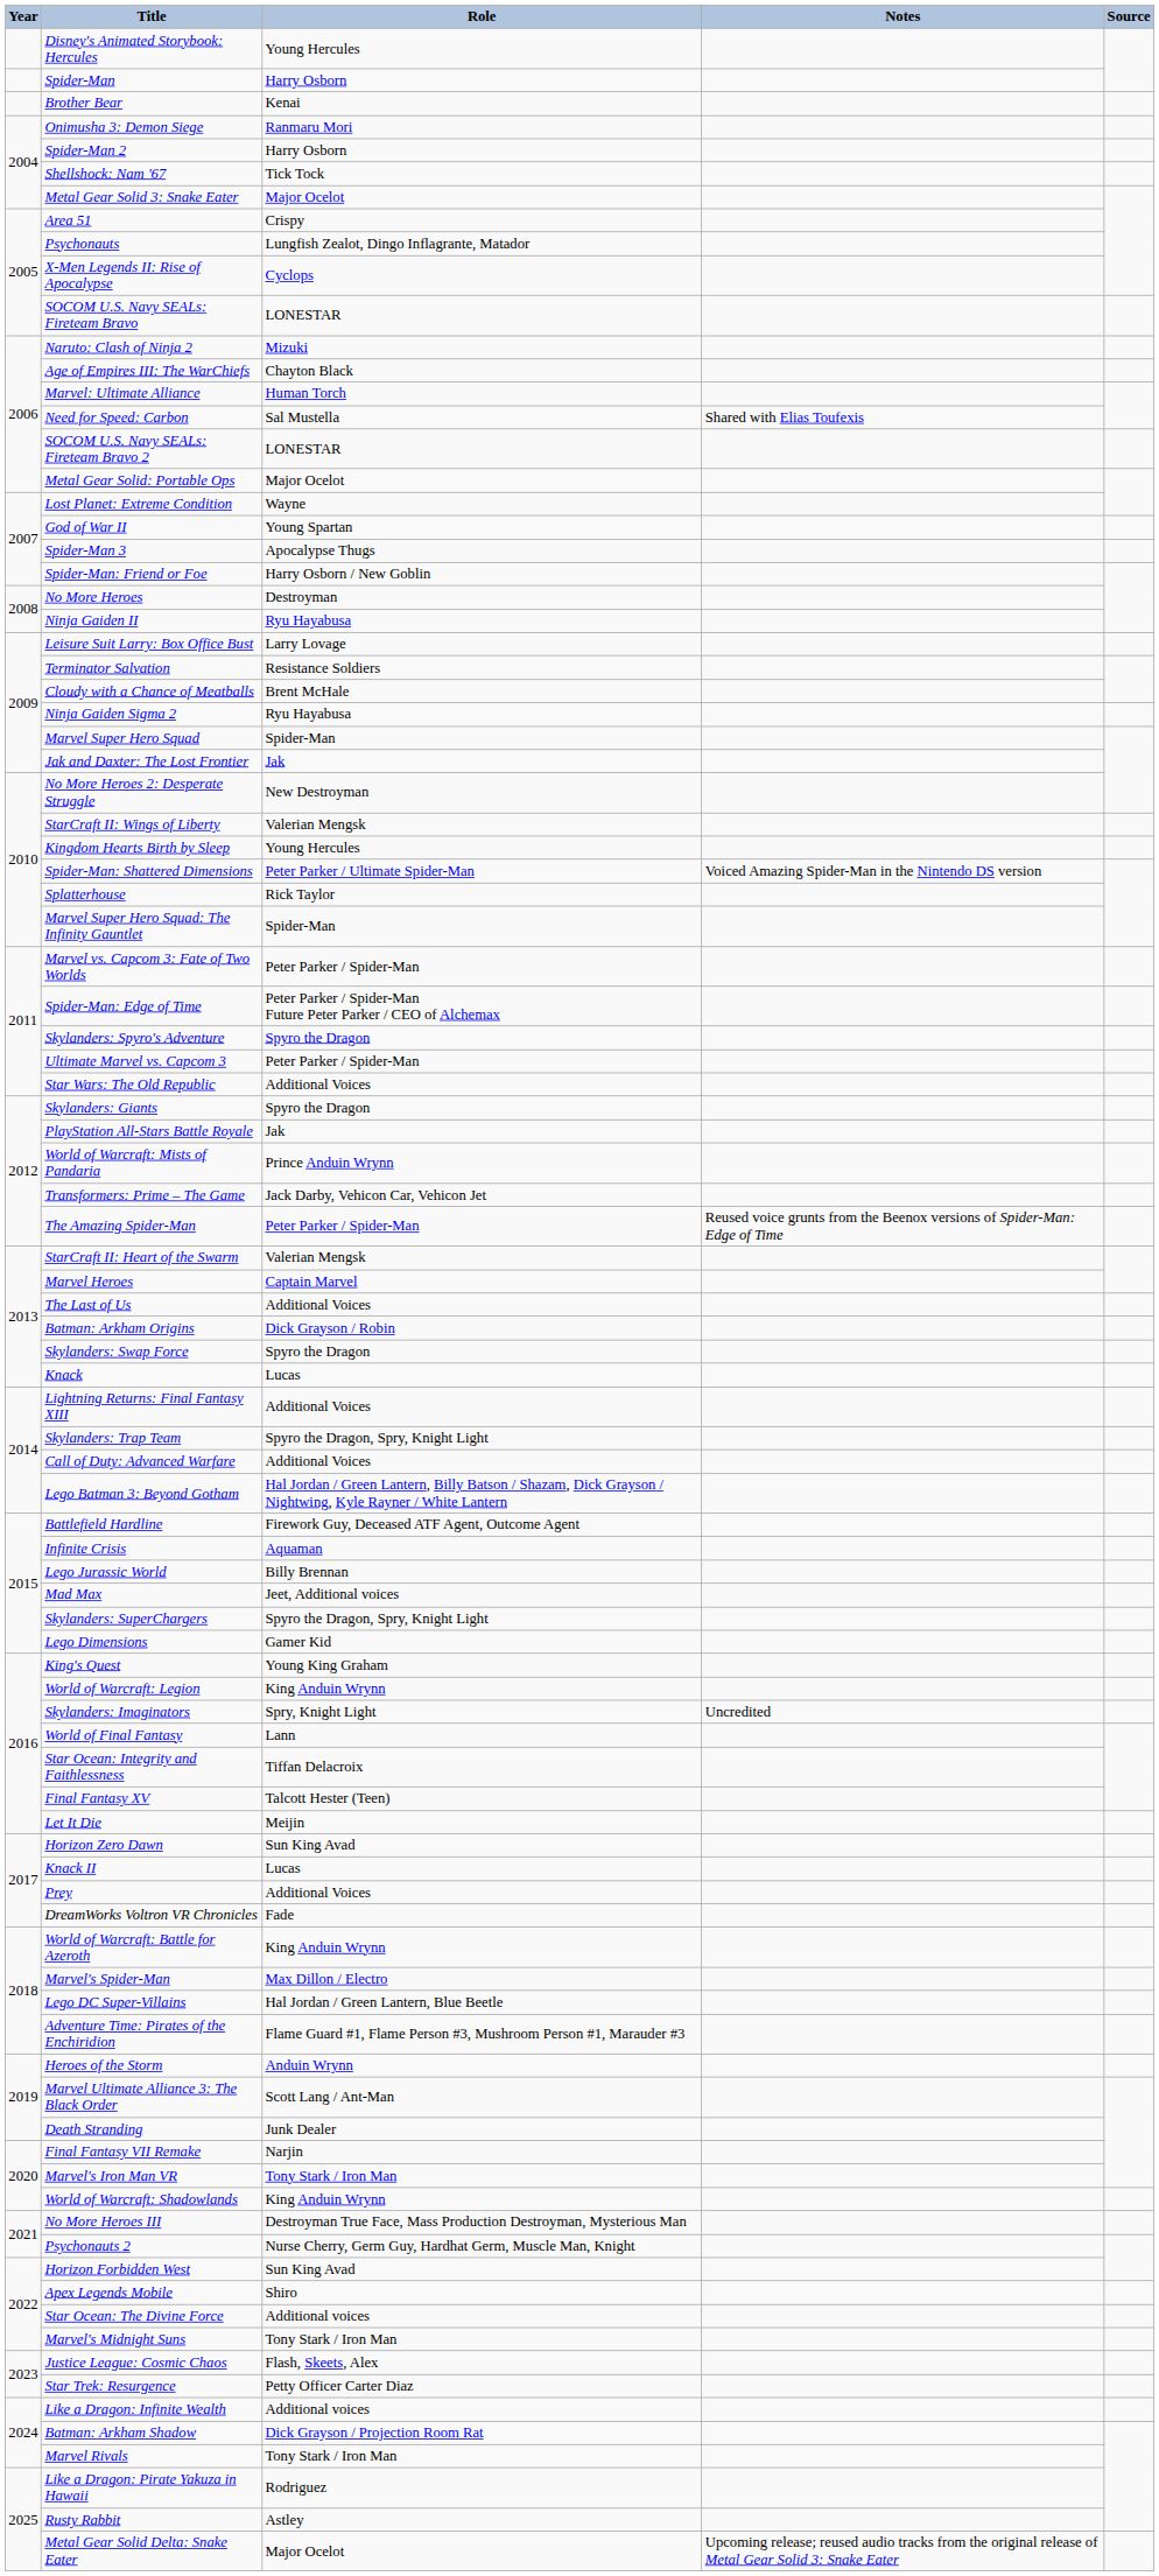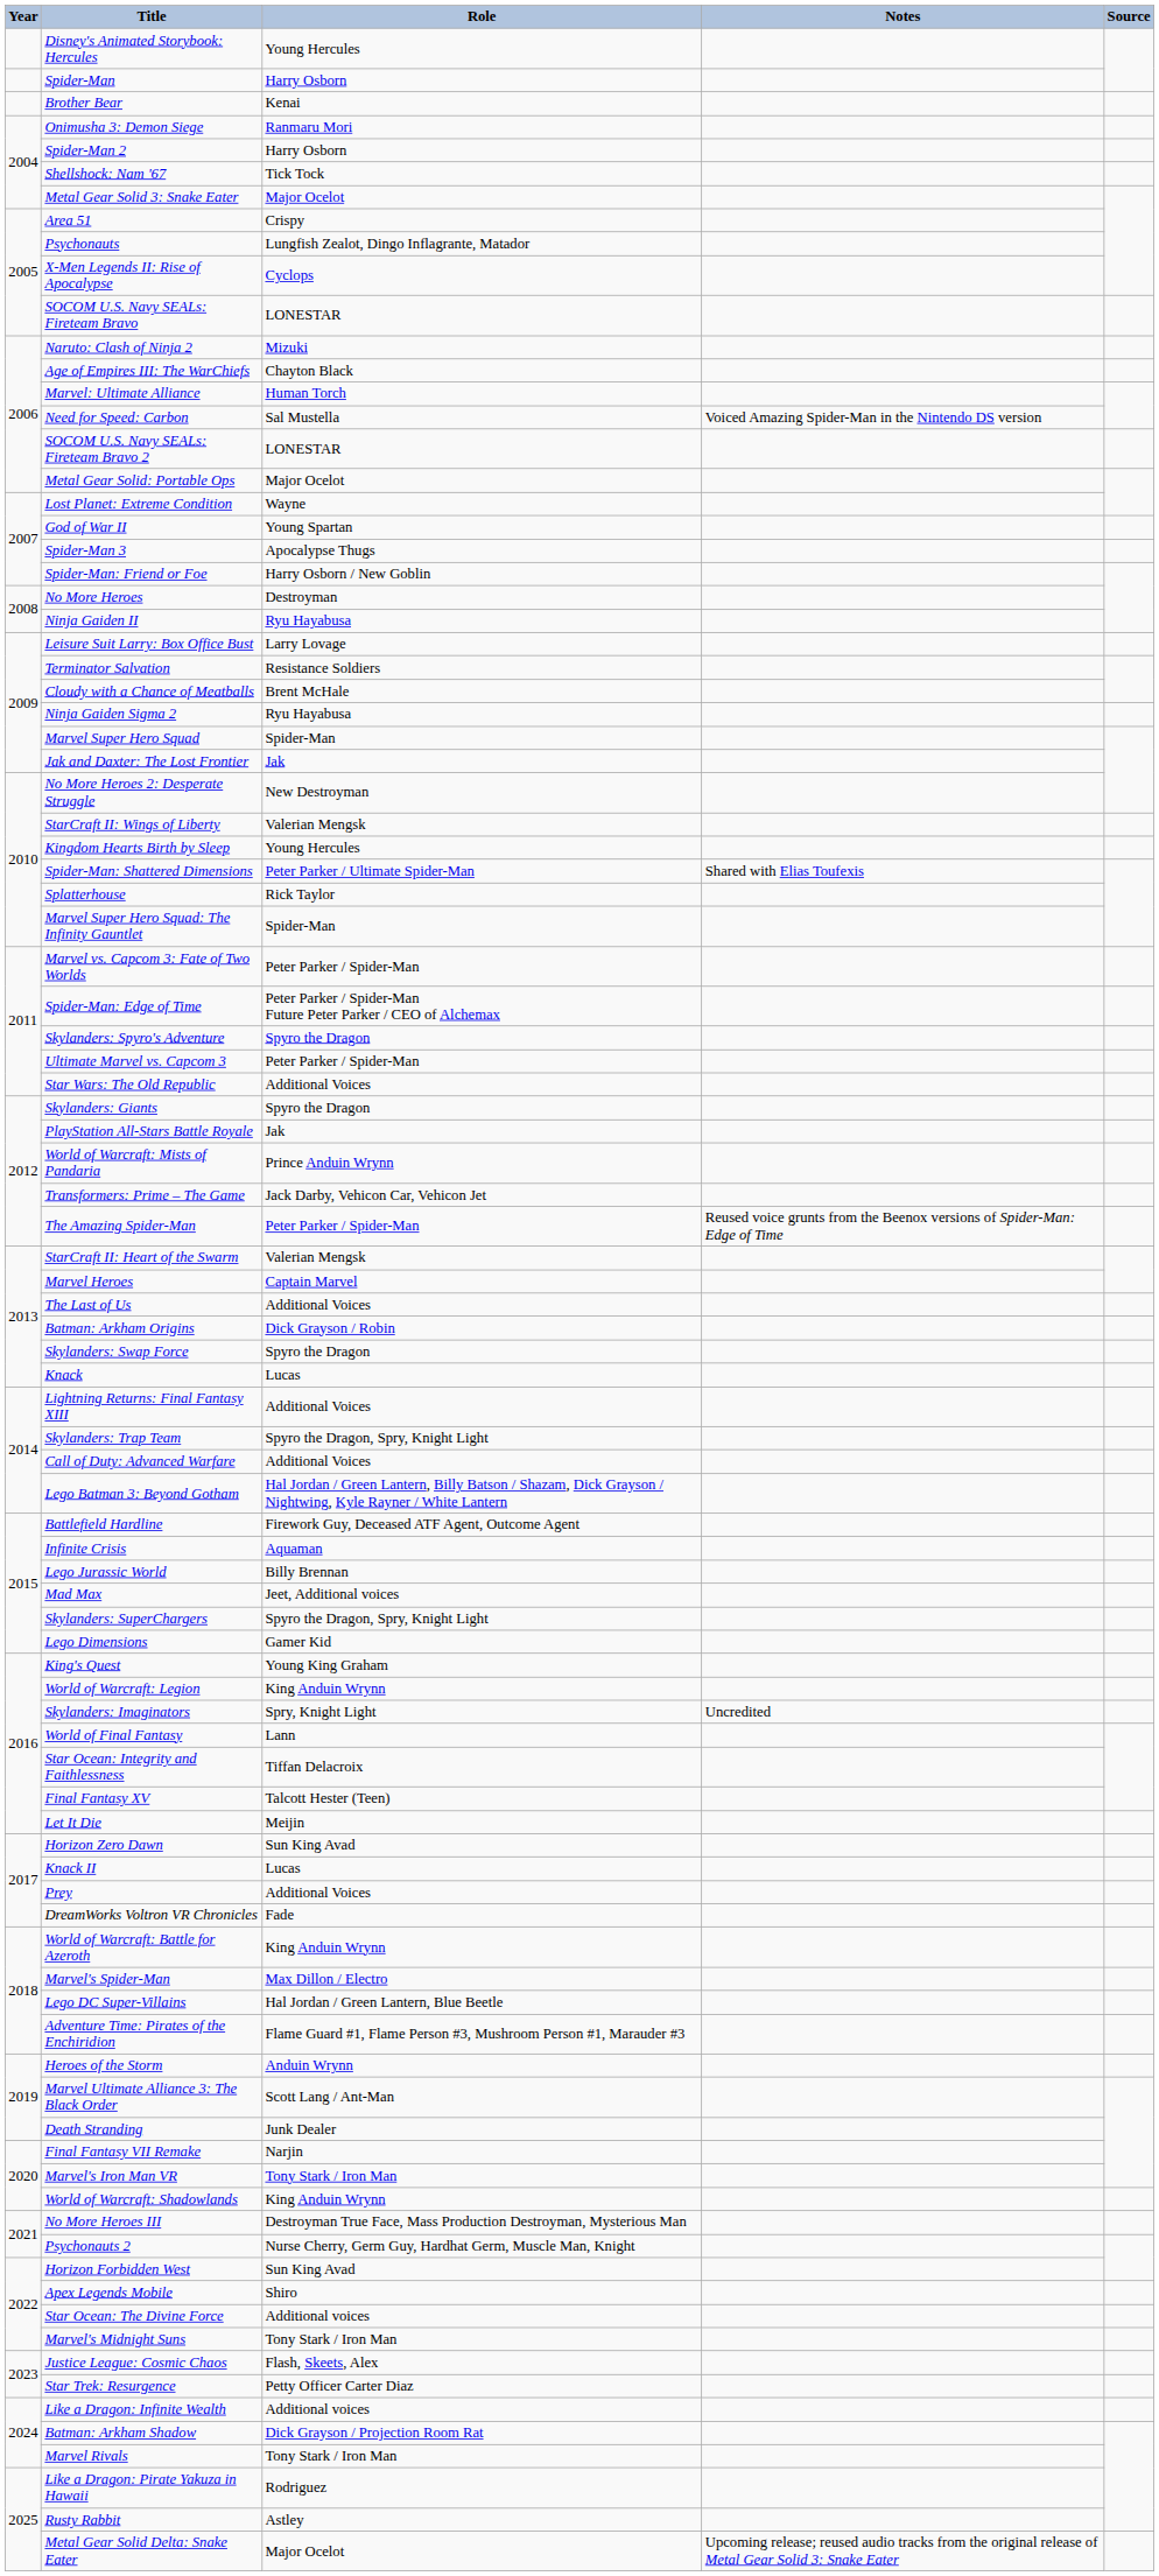Need for Speed: Carbon | Notes: Shared with Elias Toufexis -> Voiced Amazing Spider-Man in the Nintendo DS version
Spider-Man: Shattered Dimensions | Notes: Voiced Amazing Spider-Man in the Nintendo DS version -> Shared with Elias Toufexis
